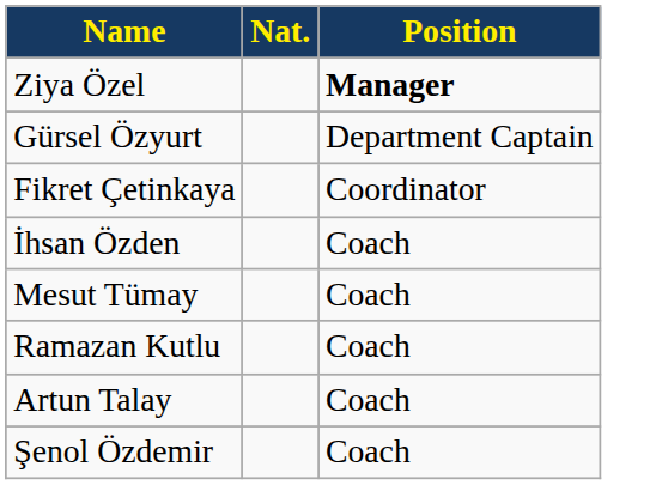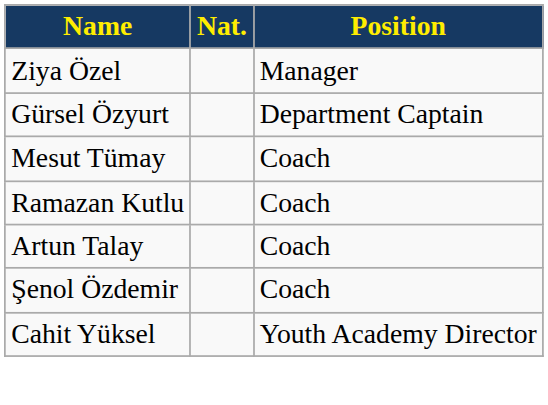Ziya Özel | Position: bold -> normal
- row: Fikret Çetinkaya | Coordinator
- row: İhsan Özden | Coach
+ row: Cahit Yüksel | Youth Academy Director
